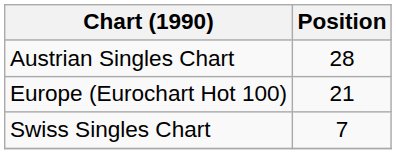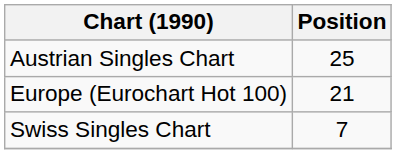Austrian Singles Chart | Position: 28 -> 25
